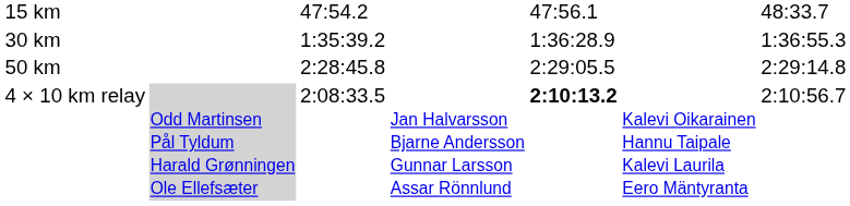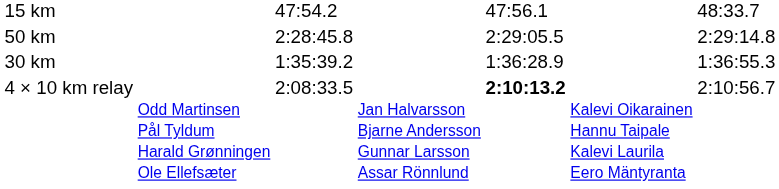rows swapped: 30 km <-> 50 km
4 × 10 km relay | column 2: lightgrey background -> no background
